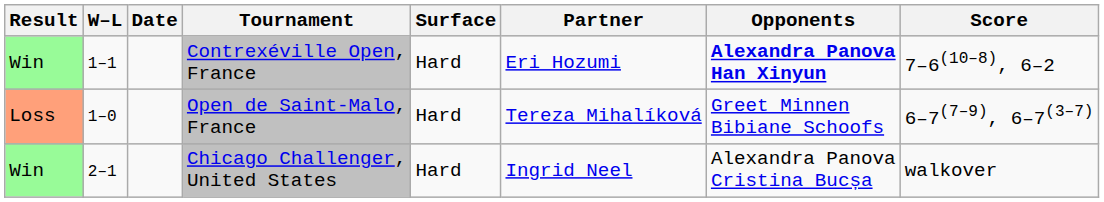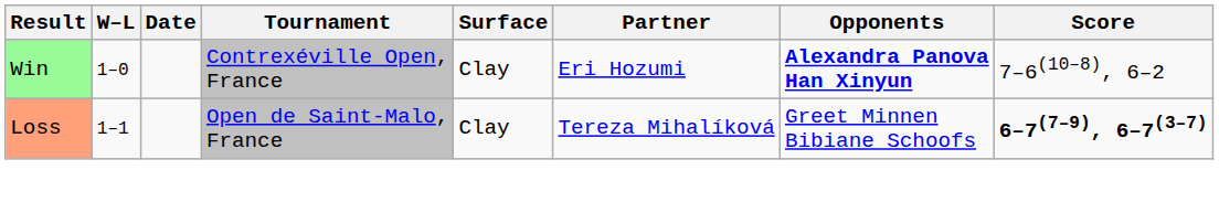Contrexéville Open, France | W–L: 1–1 -> 1–0
Contrexéville Open, France | Surface: Hard -> Clay
Open de Saint-Malo, France | W–L: 1–0 -> 1–1
Open de Saint-Malo, France | Surface: Hard -> Clay
Open de Saint-Malo, France | Score: normal -> bold
- row: Win | 2–1 | Chicago Challenger, United States | Hard | Ingrid Neel | Alexandra Panova Cristina Bucșa | walkover
